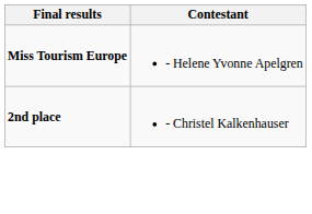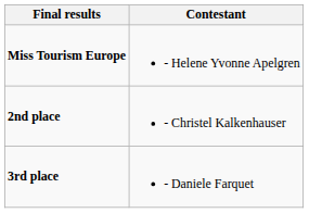+ row: 3rd place | - Daniele Farquet
